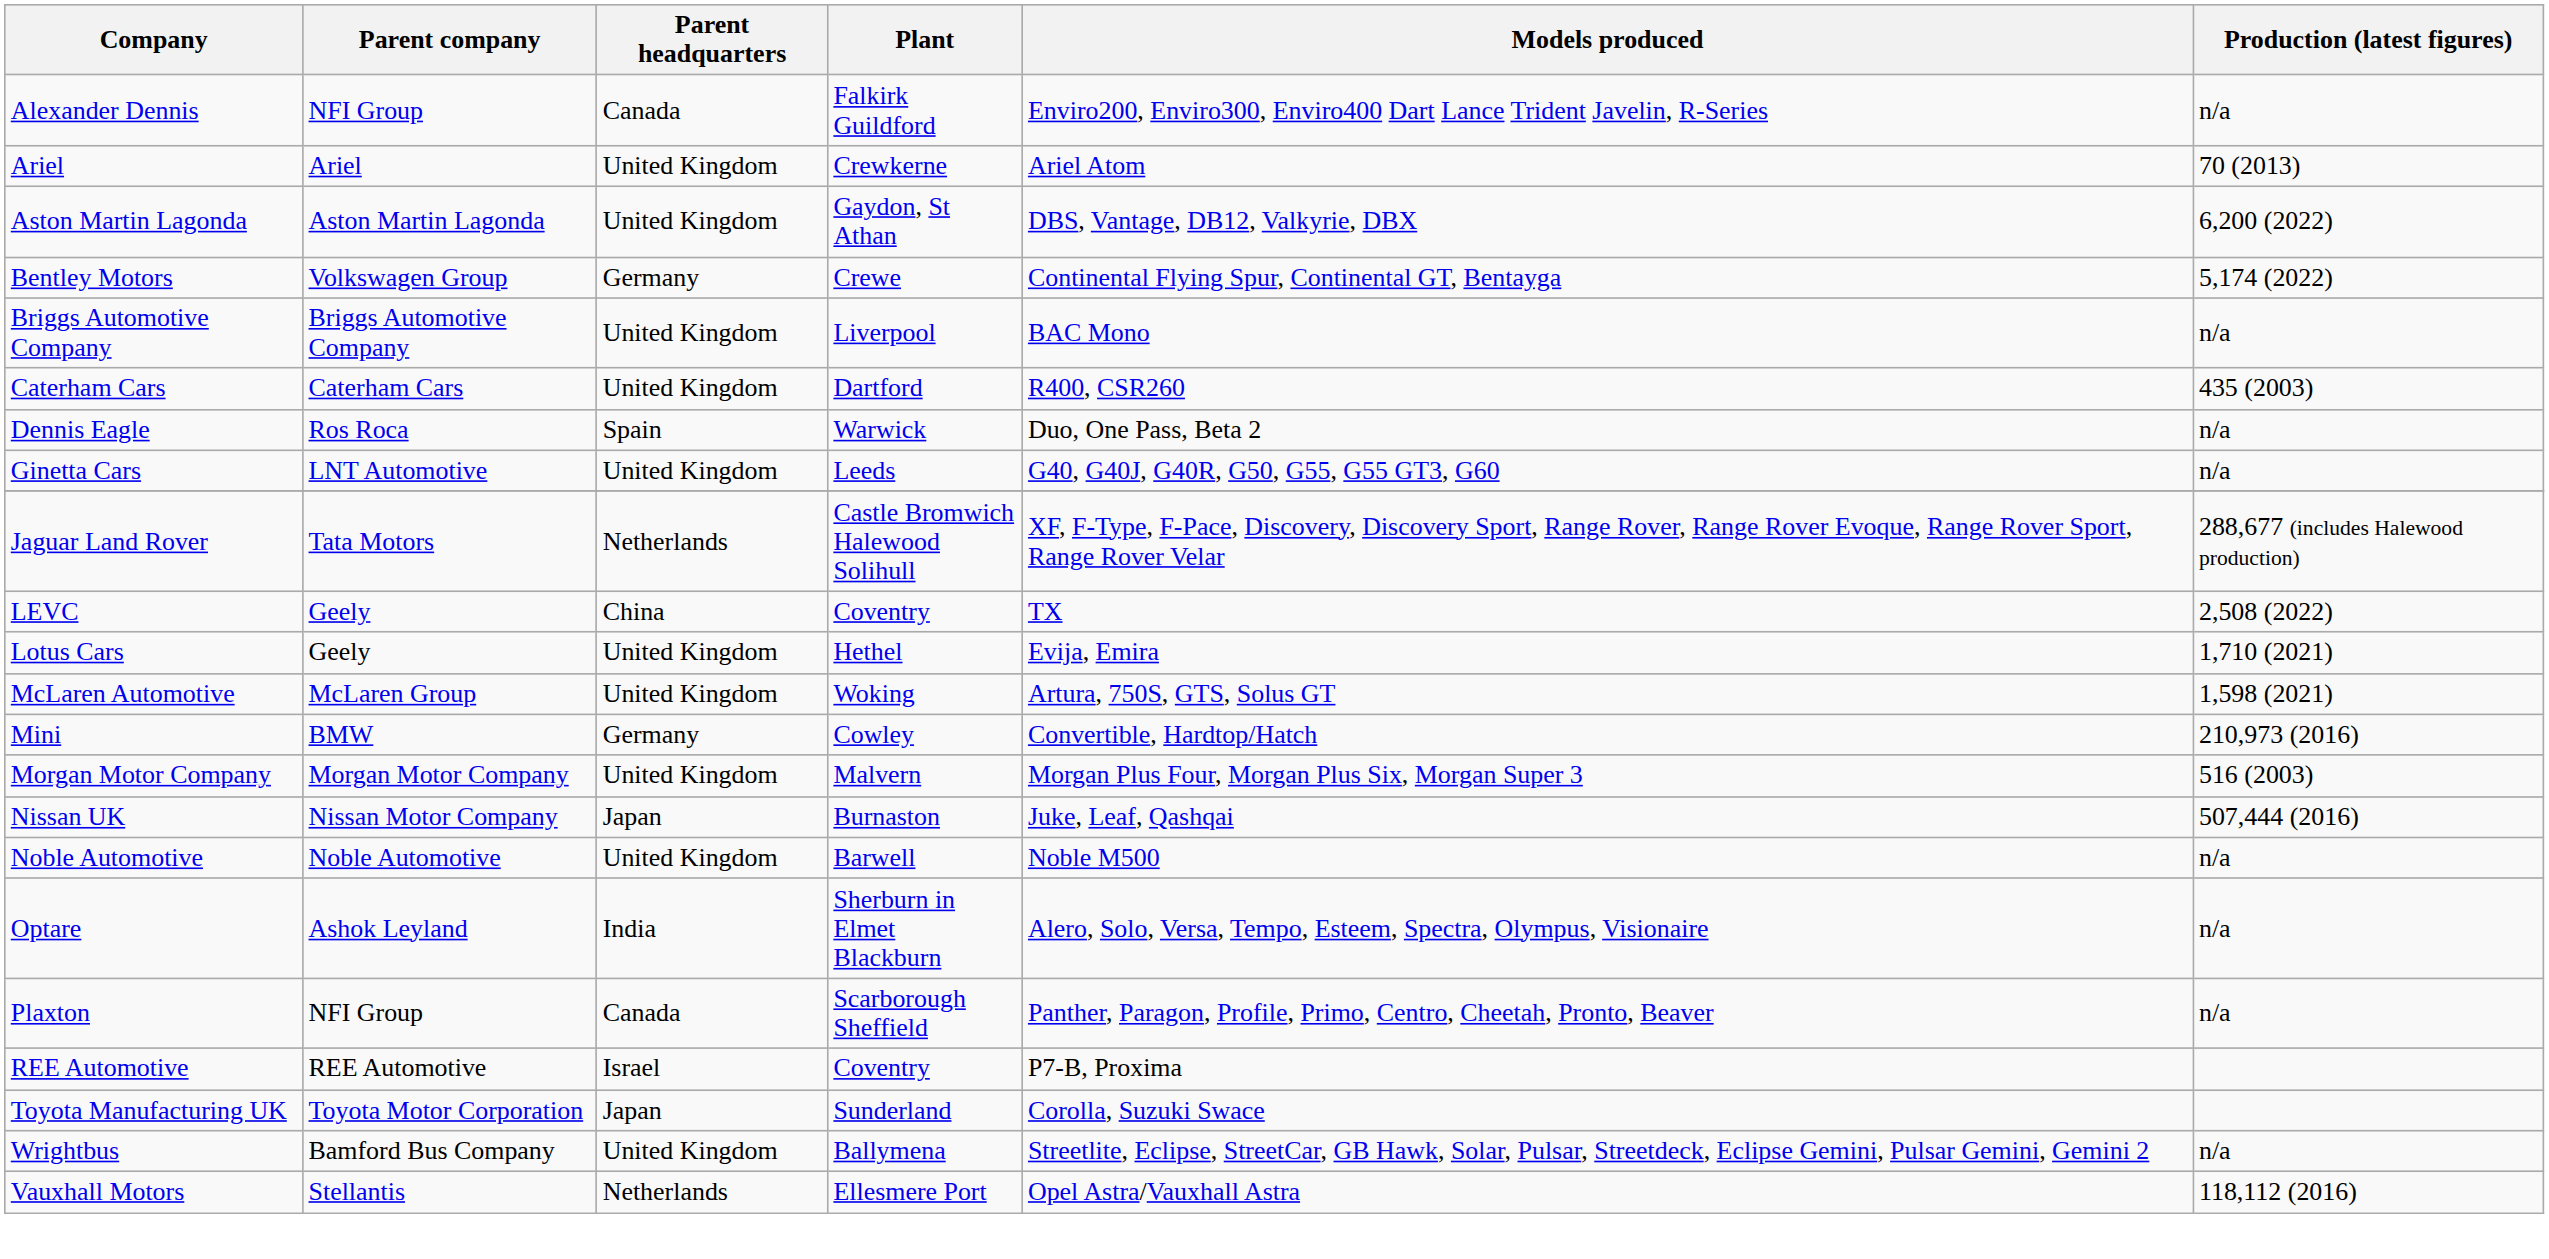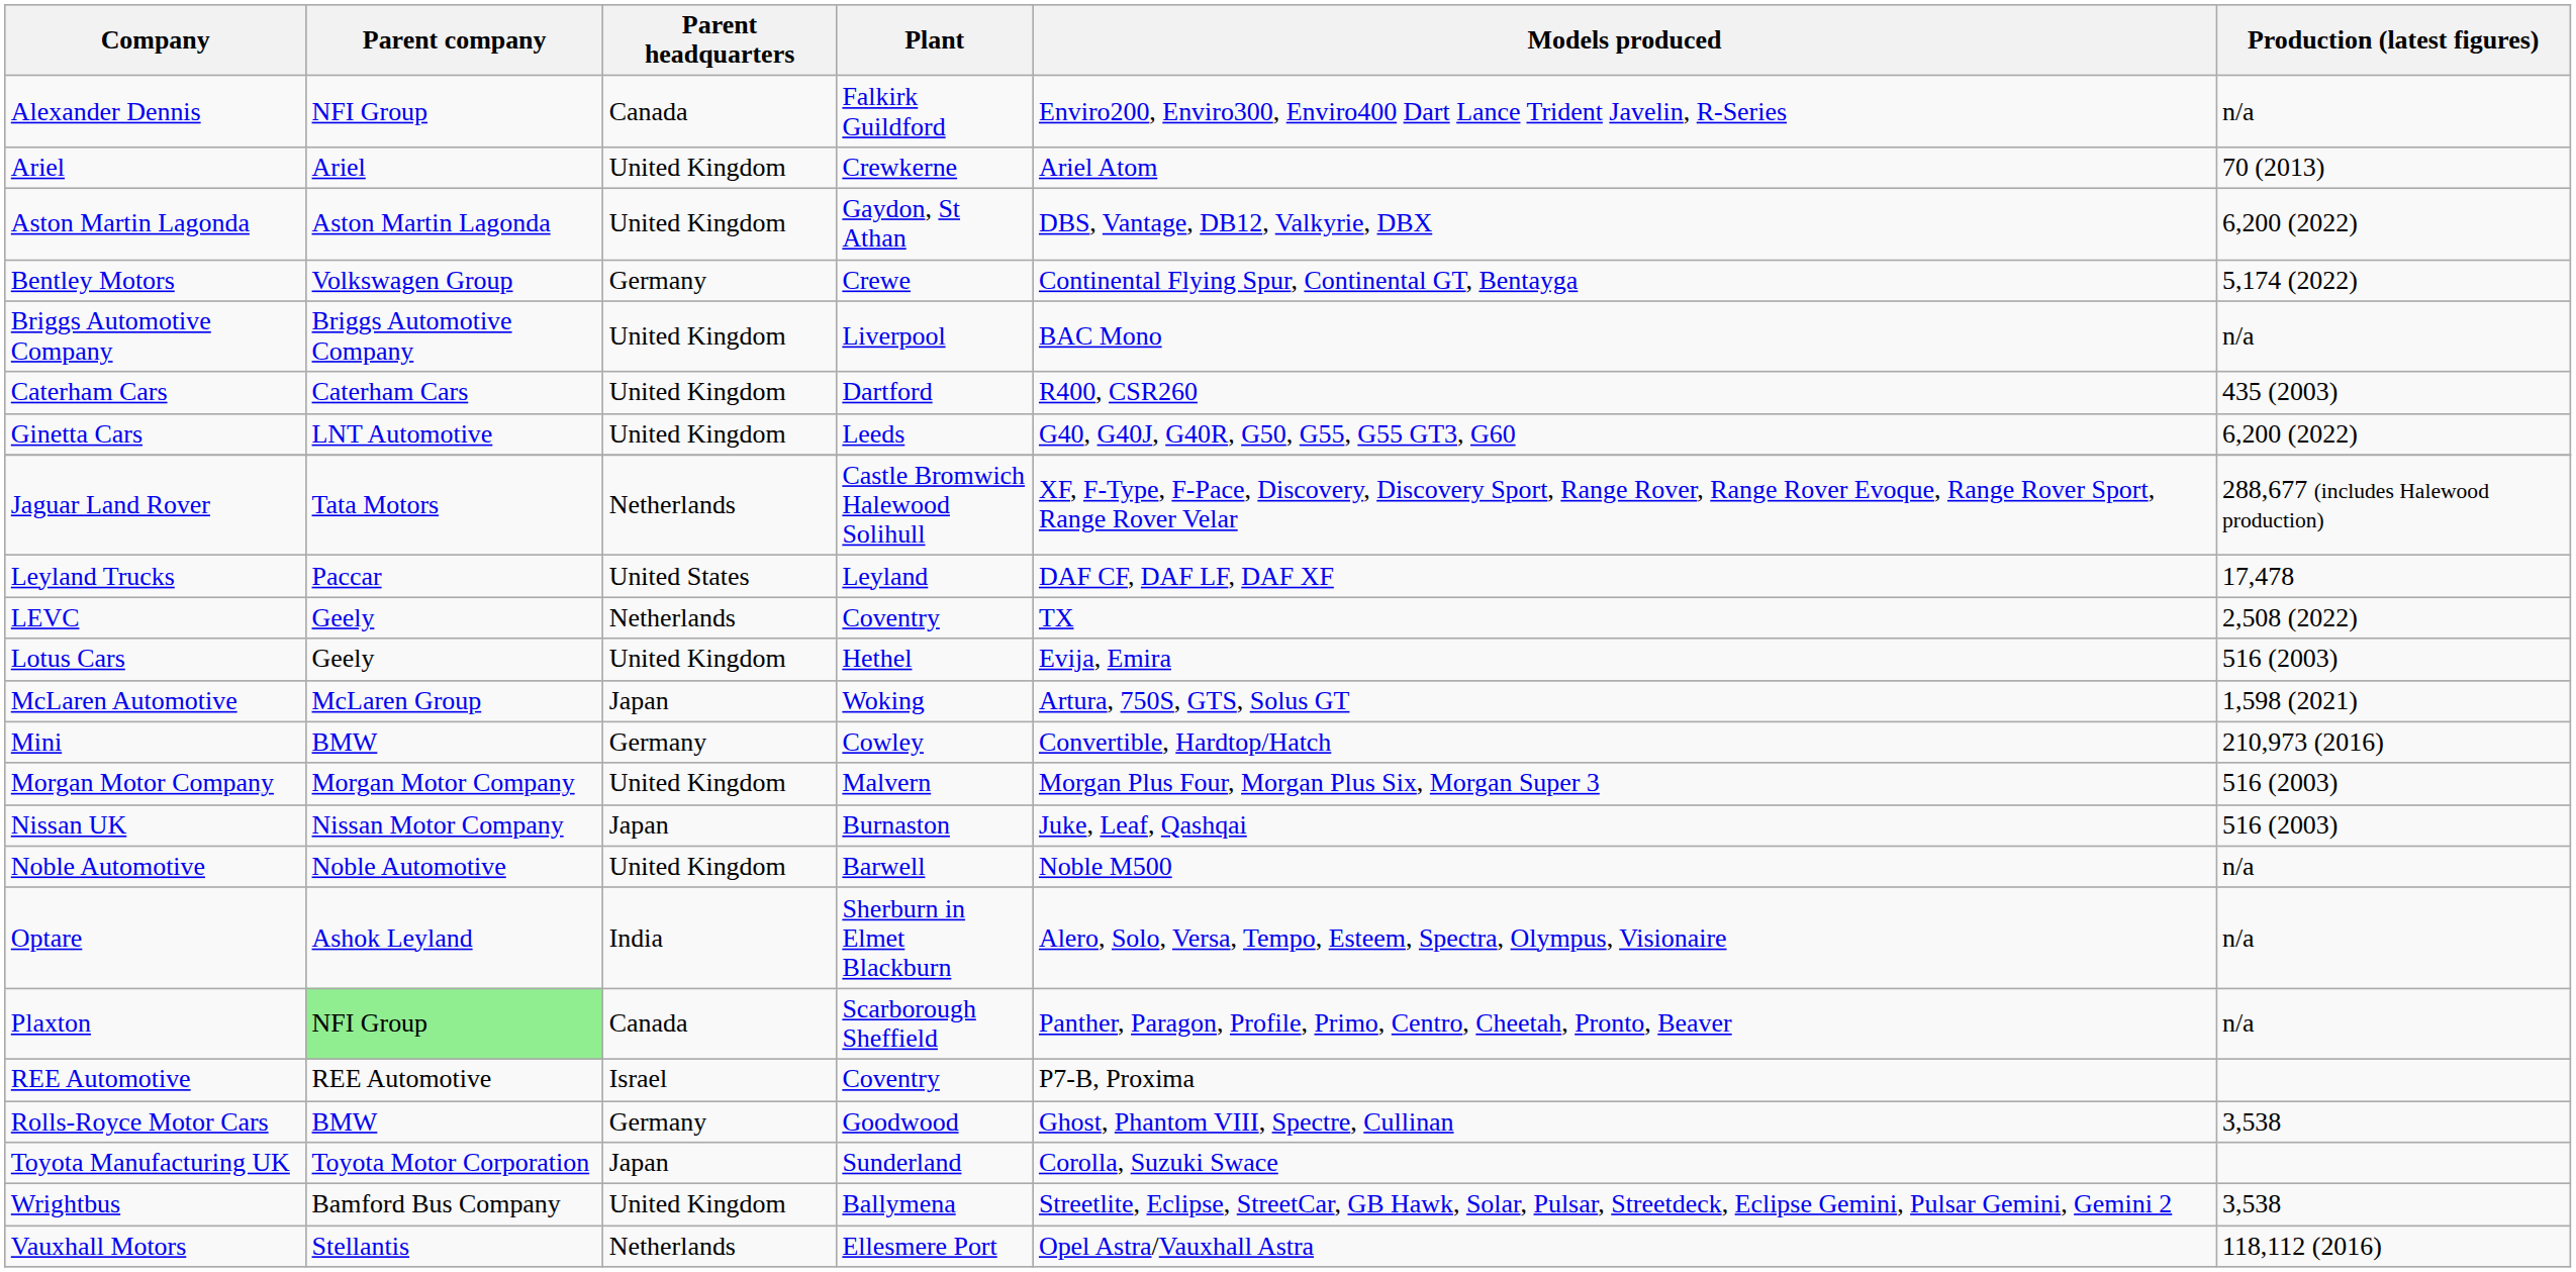- row: Dennis Eagle | Ros Roca | Spain | Warwick | Duo, One Pass, Beta 2 | n/a
Ginetta Cars | Production (latest figures): n/a -> 6,200 (2022)
+ row: Leyland Trucks | Paccar | United States | Leyland | DAF CF, DAF LF, DAF XF | 17,478
LEVC | Parent headquarters: China -> Netherlands
Lotus Cars | Production (latest figures): 1,710 (2021) -> 516 (2003)
McLaren Automotive | Parent headquarters: United Kingdom -> Japan
Nissan UK | Production (latest figures): 507,444 (2016) -> 516 (2003)
Plaxton | Parent company: no background -> lightgreen background
+ row: Rolls-Royce Motor Cars | BMW | Germany | Goodwood | Ghost, Phantom VIII, Spectre, Cullinan | 3,538
Wrightbus | Production (latest figures): n/a -> 3,538
